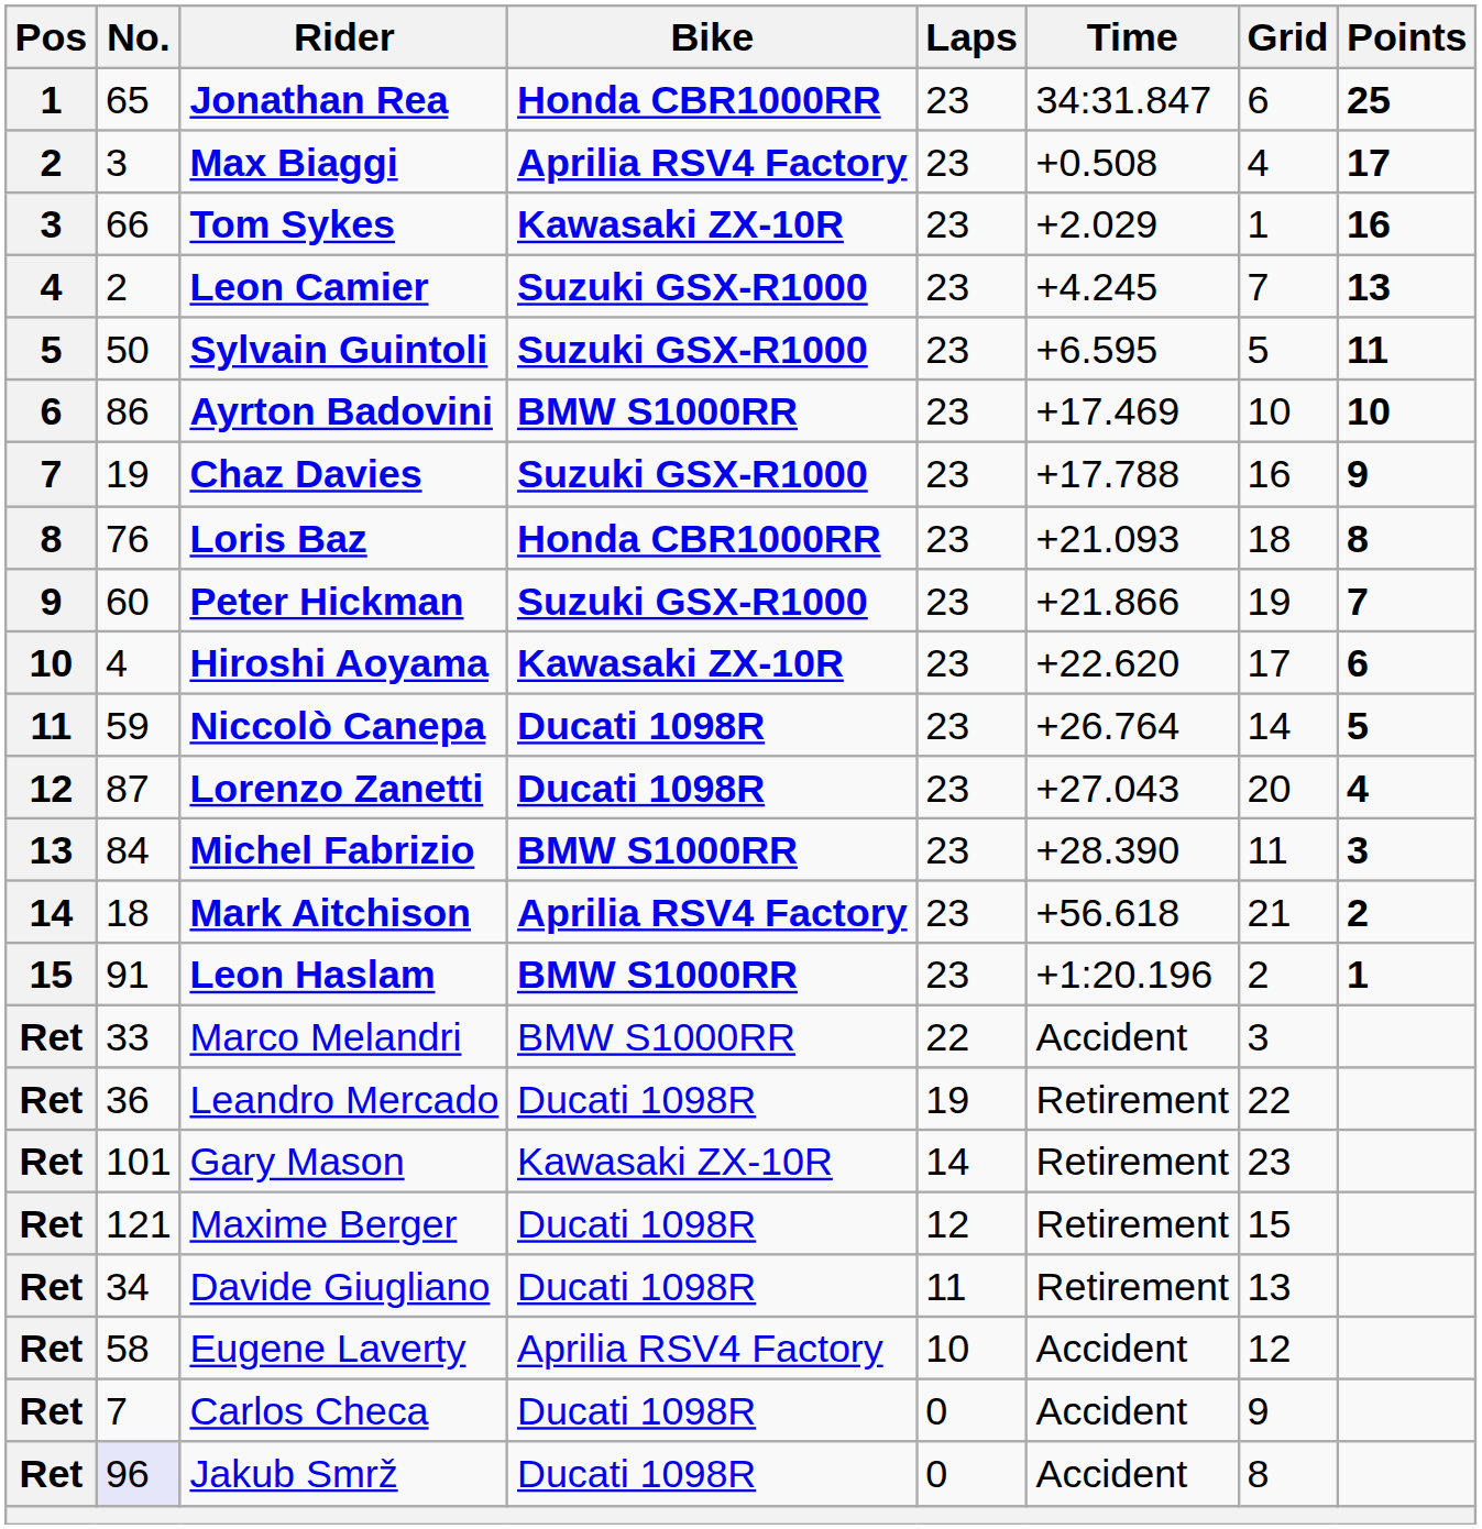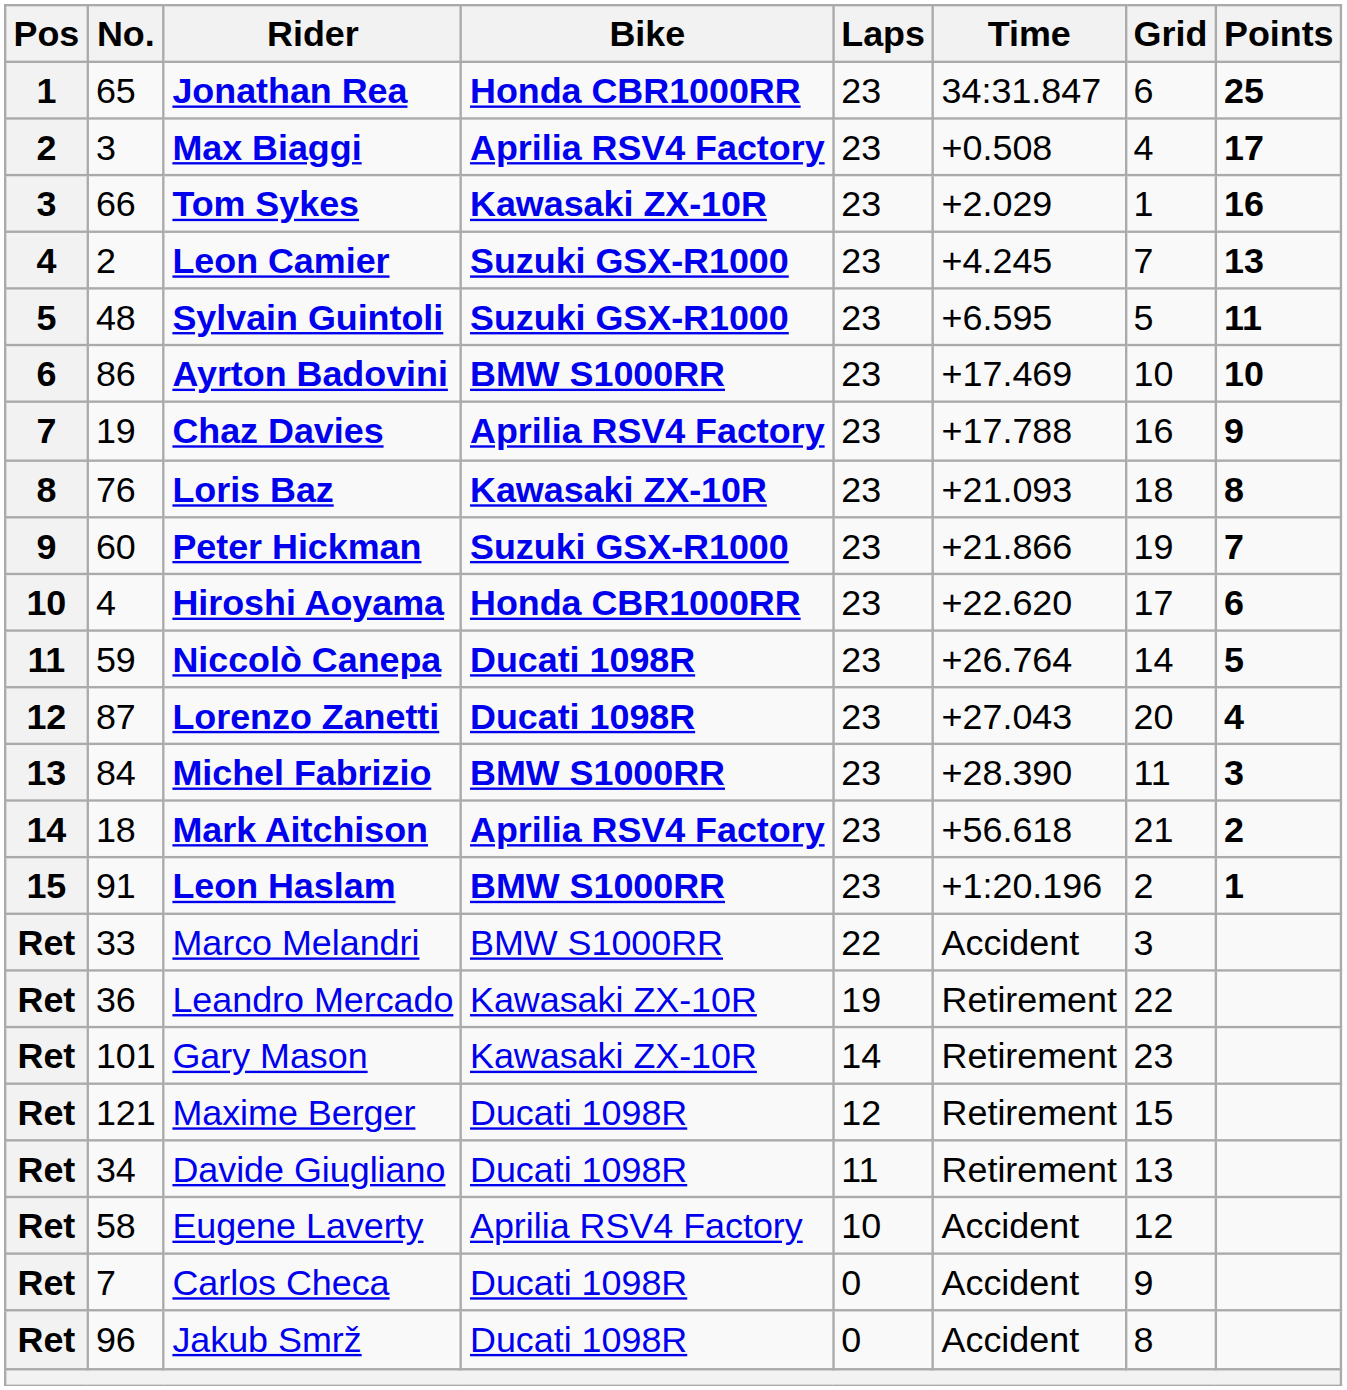Sylvain Guintoli | No.: 50 -> 48
Chaz Davies | Bike: Suzuki GSX-R1000 -> Aprilia RSV4 Factory
Loris Baz | Bike: Honda CBR1000RR -> Kawasaki ZX-10R
Hiroshi Aoyama | Bike: Kawasaki ZX-10R -> Honda CBR1000RR
Leandro Mercado | Bike: Ducati 1098R -> Kawasaki ZX-10R
Jakub Smrž | No.: lavender background -> no background
